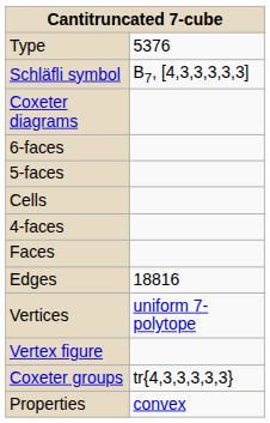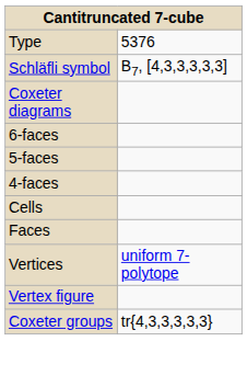rows swapped: 4-faces <-> Cells
- row: Edges | 18816
- row: Properties | convex
